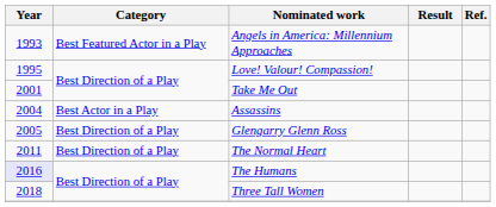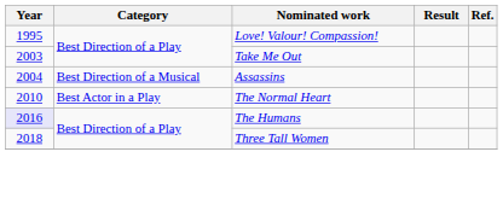- row: 1993 | Best Featured Actor in a Play | Angels in America: Millennium Approaches
Take Me Out | Year: 2001 -> 2003
Assassins | Category: Best Actor in a Play -> Best Direction of a Musical
- row: 2005 | Best Direction of a Play | Glengarry Glenn Ross
The Normal Heart | Year: 2011 -> 2010
The Normal Heart | Category: Best Direction of a Play -> Best Actor in a Play
